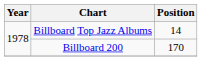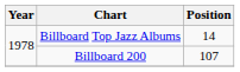Billboard 200 | Position: 170 -> 107
